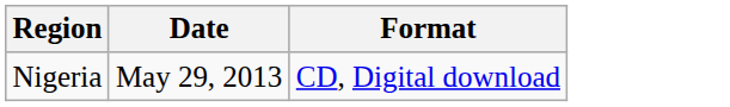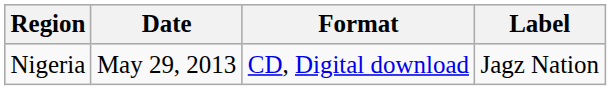+ column: Label | Jagz Nation
